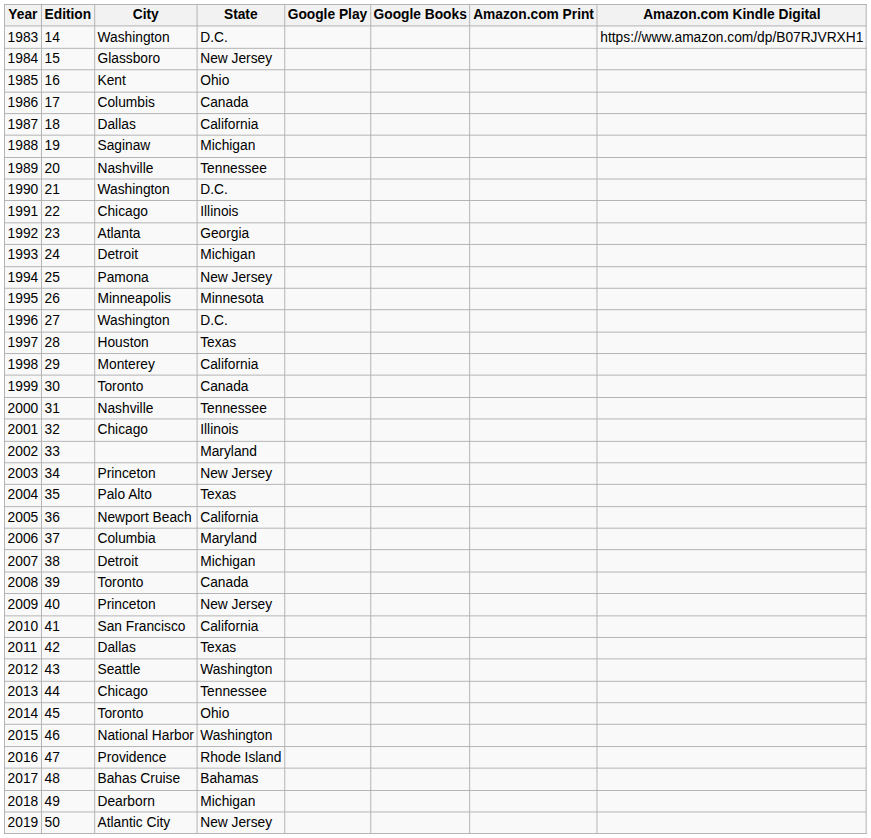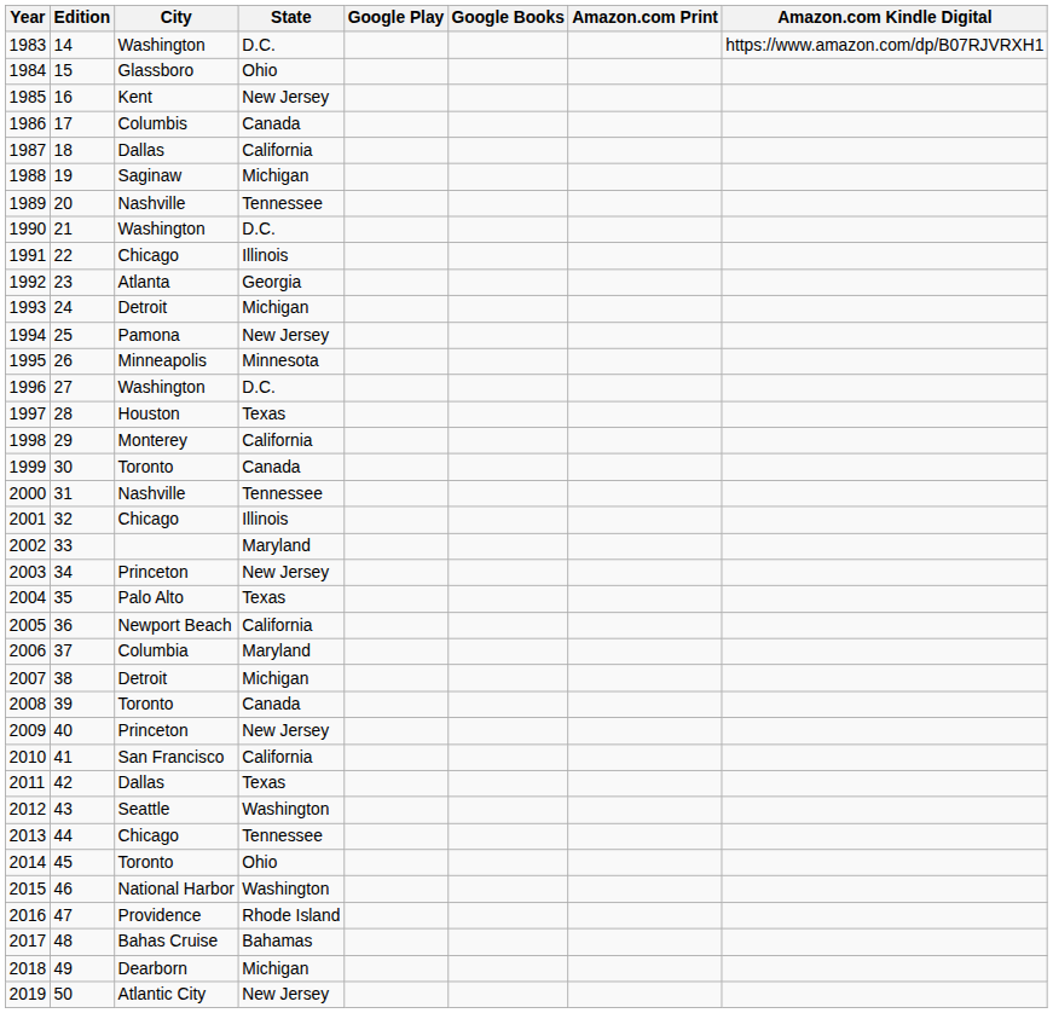1984 | State: New Jersey -> Ohio
1985 | State: Ohio -> New Jersey
